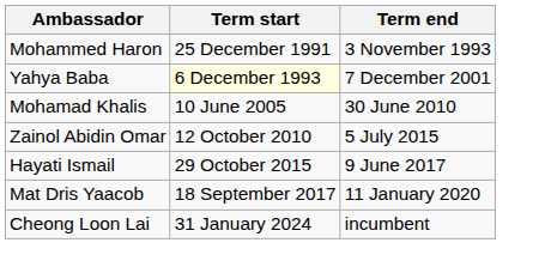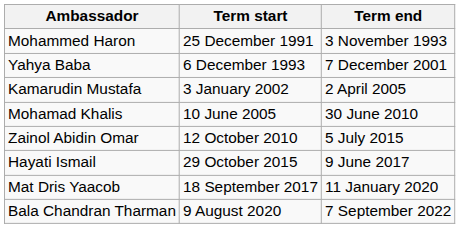Yahya Baba | Term start: lightyellow background -> no background
+ row: Kamarudin Mustafa | 3 January 2002 | 2 April 2005
+ row: Bala Chandran Tharman | 9 August 2020 | 7 September 2022
- row: Cheong Loon Lai | 31 January 2024 | incumbent
